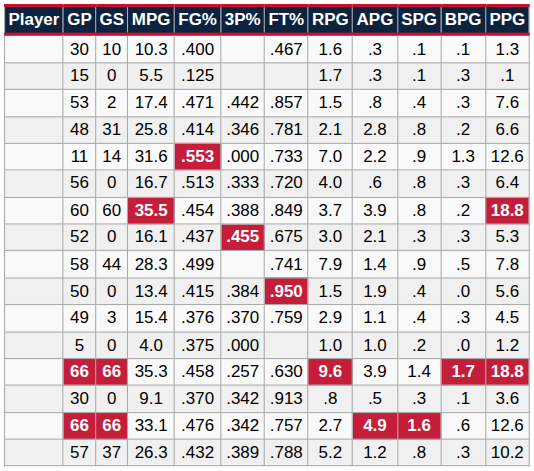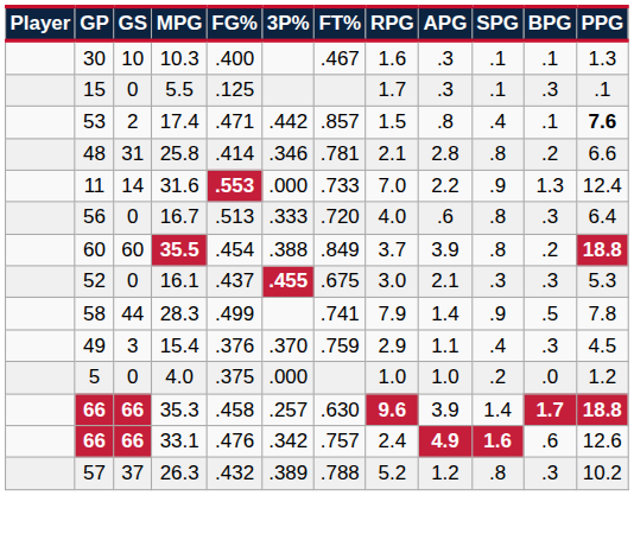17.4 | BPG: .3 -> .1
17.4 | PPG: normal -> bold
31.6 | PPG: 12.6 -> 12.4
- row: 50 | 0 | 13.4 | .415 | .384 | .950 | 1.5 | 1.9 | .4 | .0 | 5.6
- row: 30 | 0 | 9.1 | .370 | .342 | .913 | .8 | .5 | .3 | .1 | 3.6
33.1 | RPG: 2.7 -> 2.4
